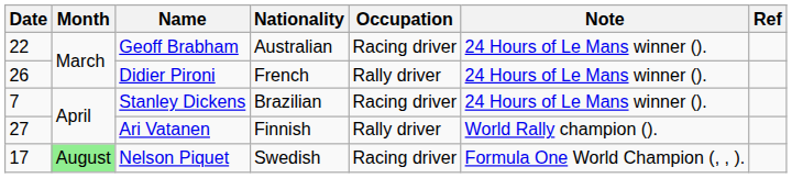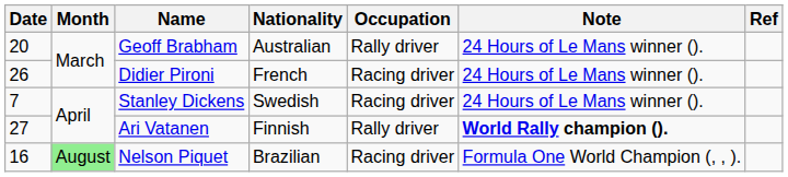Geoff Brabham | Date: 22 -> 20
Geoff Brabham | Occupation: Racing driver -> Rally driver
Didier Pironi | Occupation: Rally driver -> Racing driver
Stanley Dickens | Nationality: Brazilian -> Swedish
Ari Vatanen | Note: normal -> bold
Nelson Piquet | Date: 17 -> 16
Nelson Piquet | Nationality: Swedish -> Brazilian
